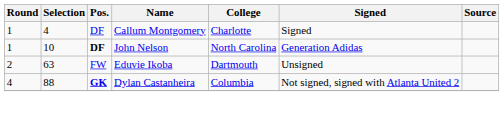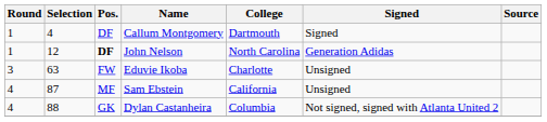Callum Montgomery | College: Charlotte -> Dartmouth
John Nelson | Selection: 10 -> 12
Eduvie Ikoba | Round: 2 -> 3
Eduvie Ikoba | College: Dartmouth -> Charlotte
+ row: 4 | 87 | MF | Sam Ebstein | California | Unsigned
Dylan Castanheira | Pos.: bold -> normal
